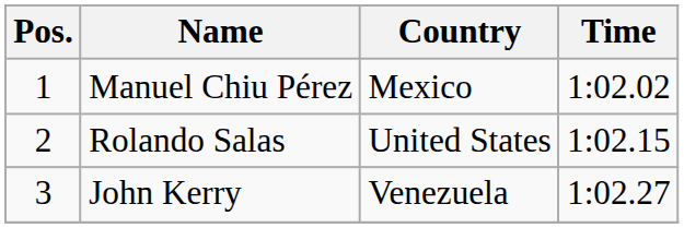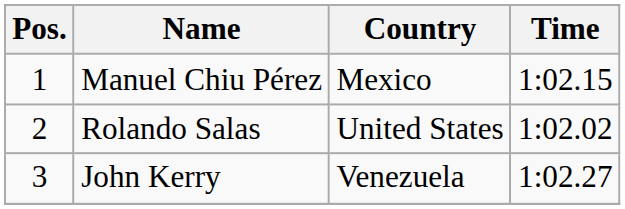Manuel Chiu Pérez | Time: 1:02.02 -> 1:02.15
Rolando Salas | Time: 1:02.15 -> 1:02.02
